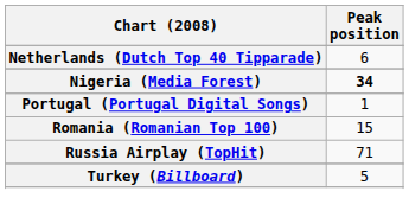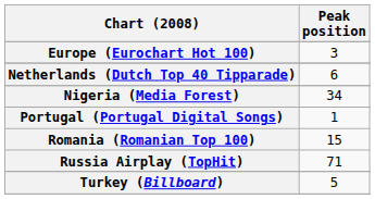+ row: Europe (Eurochart Hot 100) | 3
Nigeria (Media Forest) | Peak position: bold -> normal
